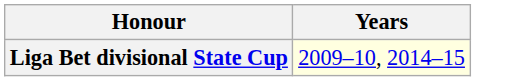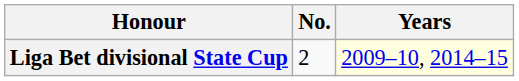+ column: No. | 2
